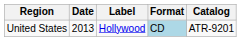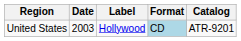United States | Date: 2013 -> 2003
